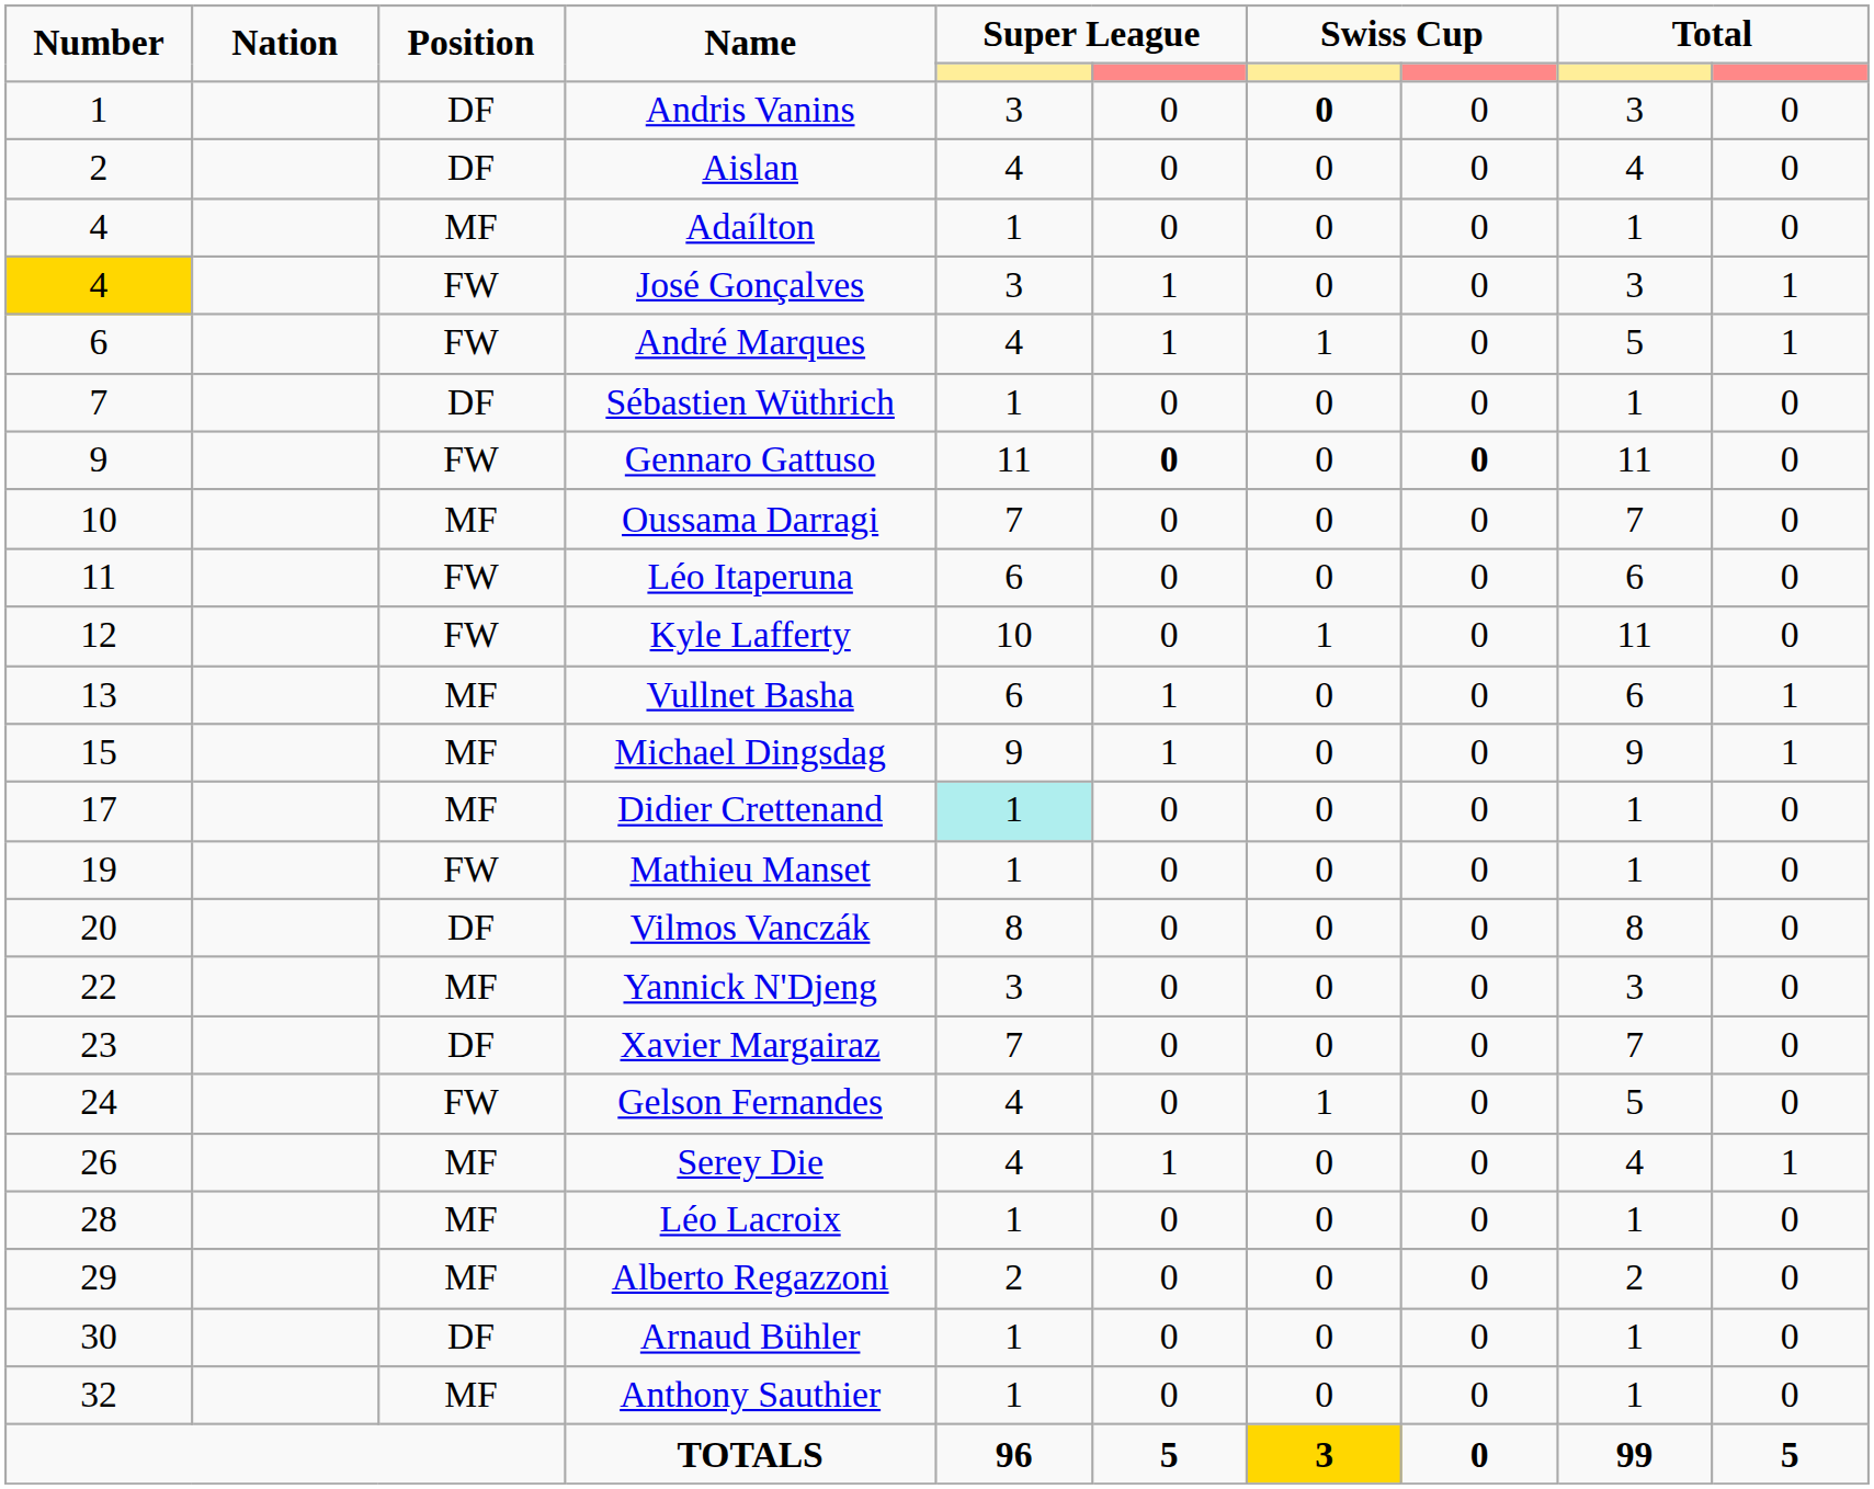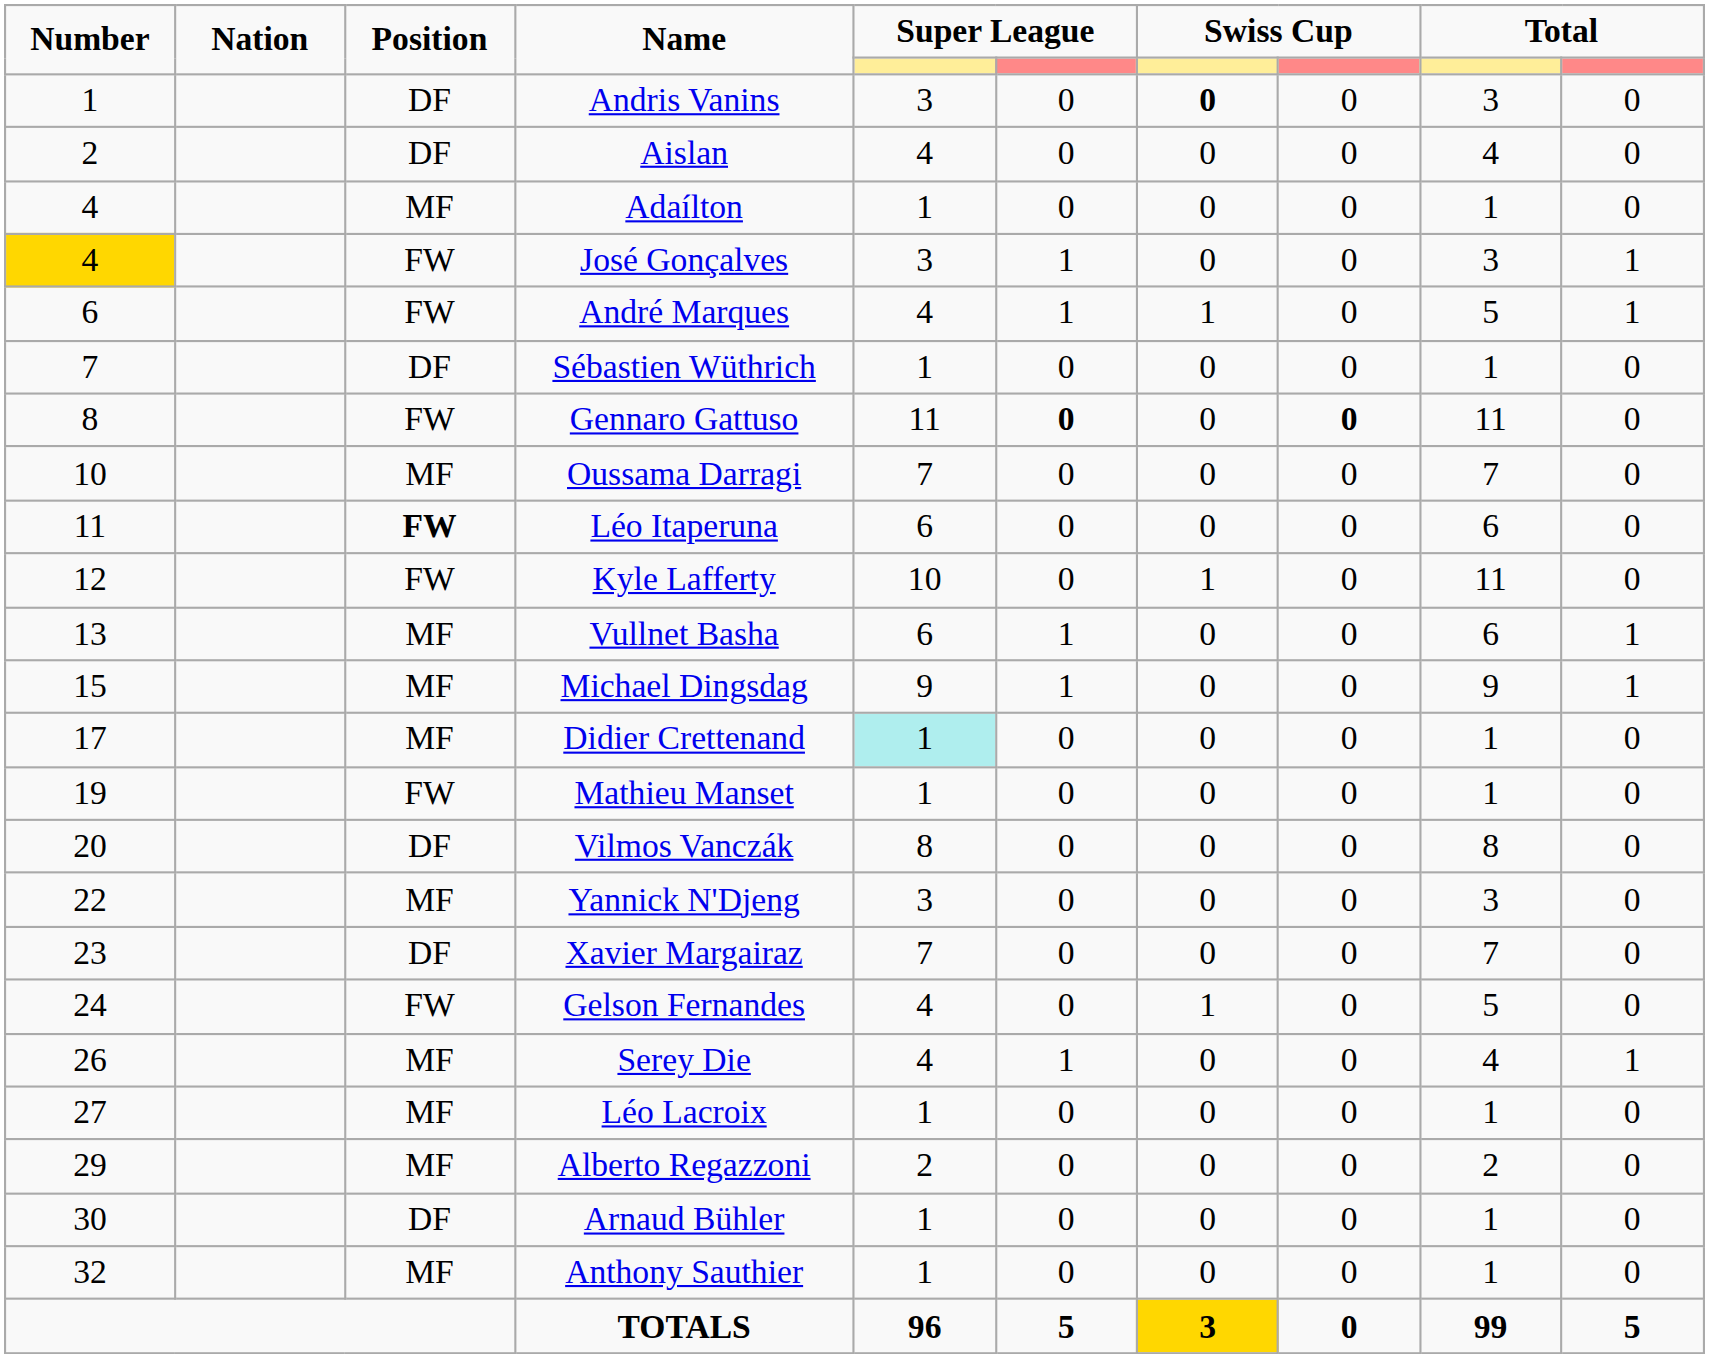Gennaro Gattuso | Number: 9 -> 8
Léo Itaperuna | Position: normal -> bold
Léo Lacroix | Number: 28 -> 27
